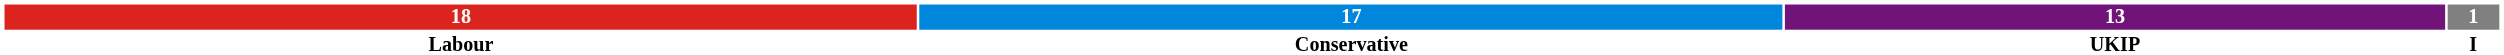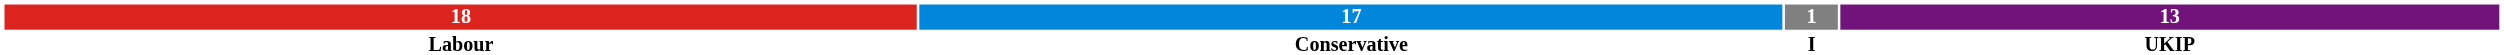columns swapped: 13 <-> 1
